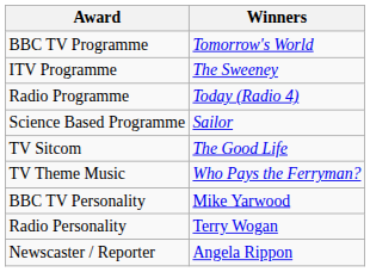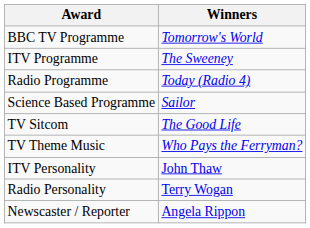- row: BBC TV Personality | Mike Yarwood
+ row: ITV Personality | John Thaw
